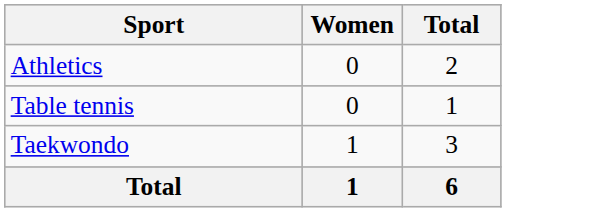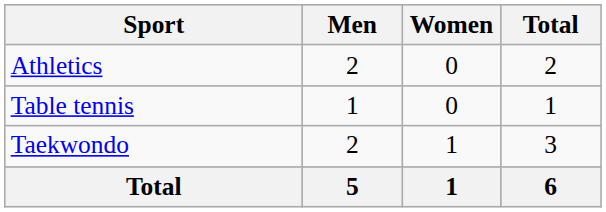+ column: Men | 2 | 1 | 2 | 5
